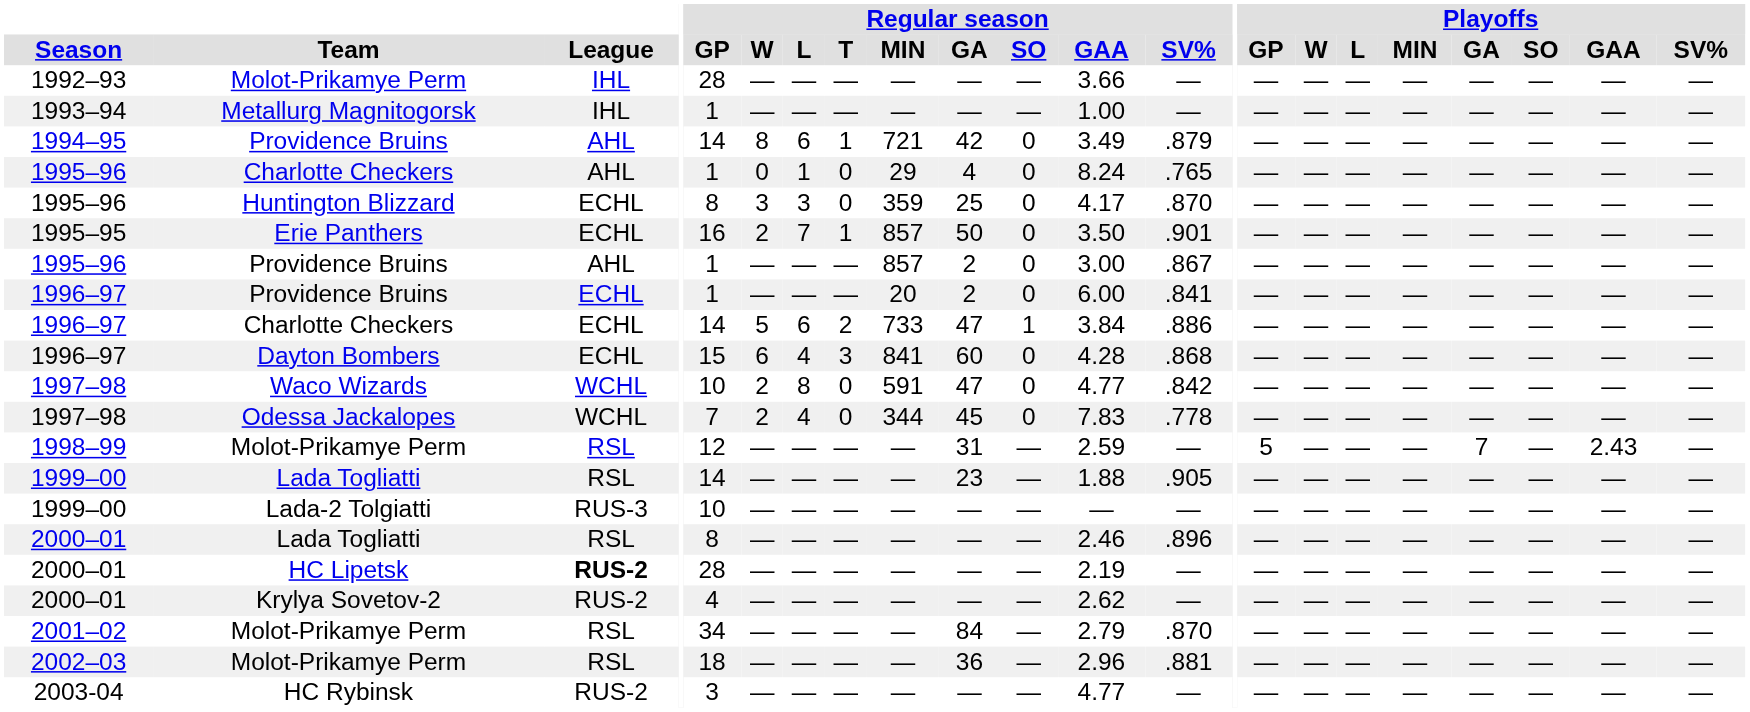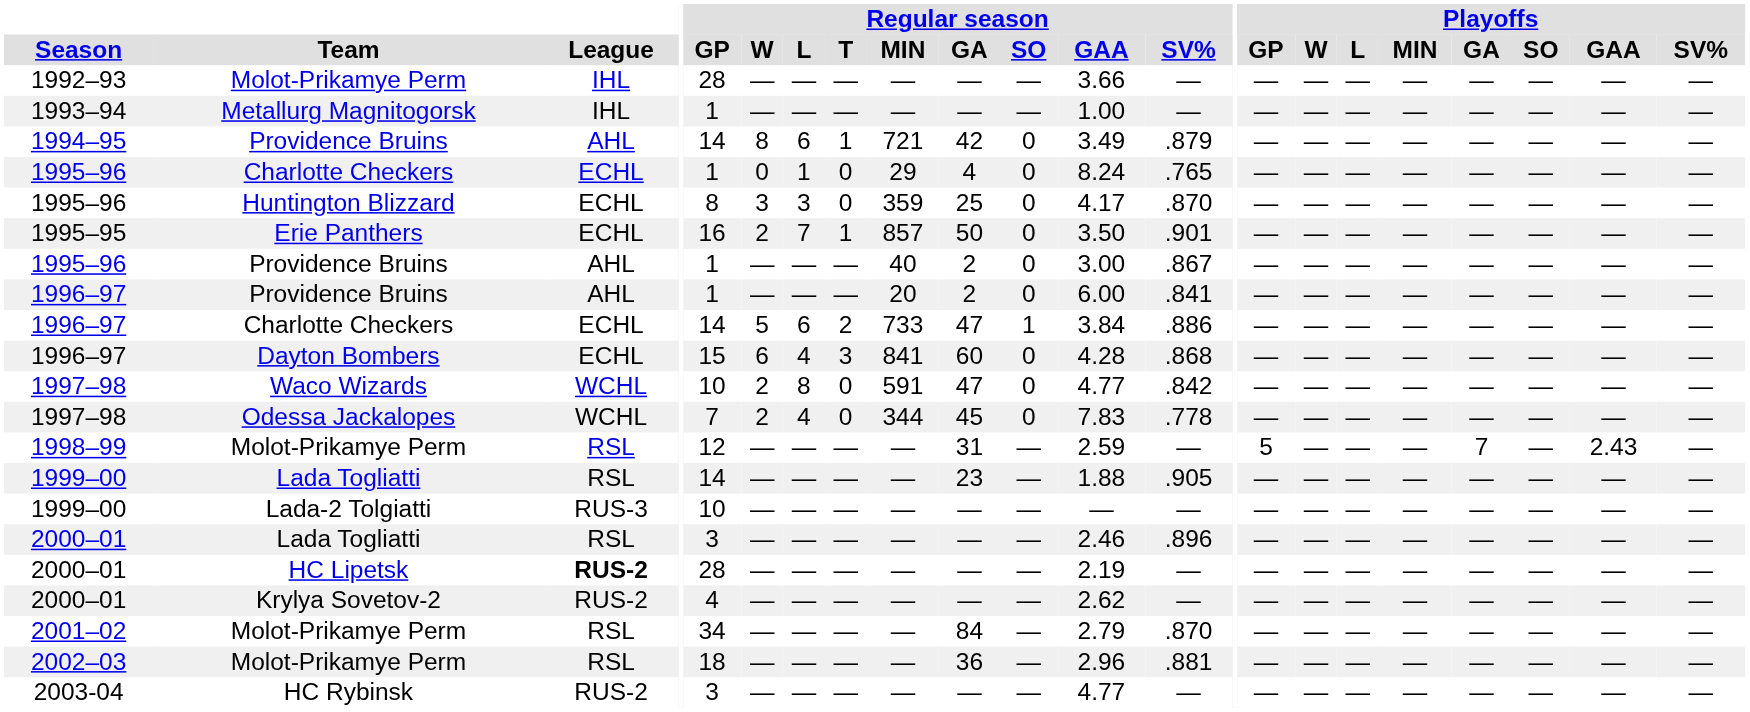1995–96 / Charlotte Checkers | League: AHL -> ECHL
1995–96 / Providence Bruins | Regular season / MIN: 857 -> 40
1996–97 / Providence Bruins | League: ECHL -> AHL
2000–01 / Lada Togliatti | Regular season / GP: 8 -> 3
